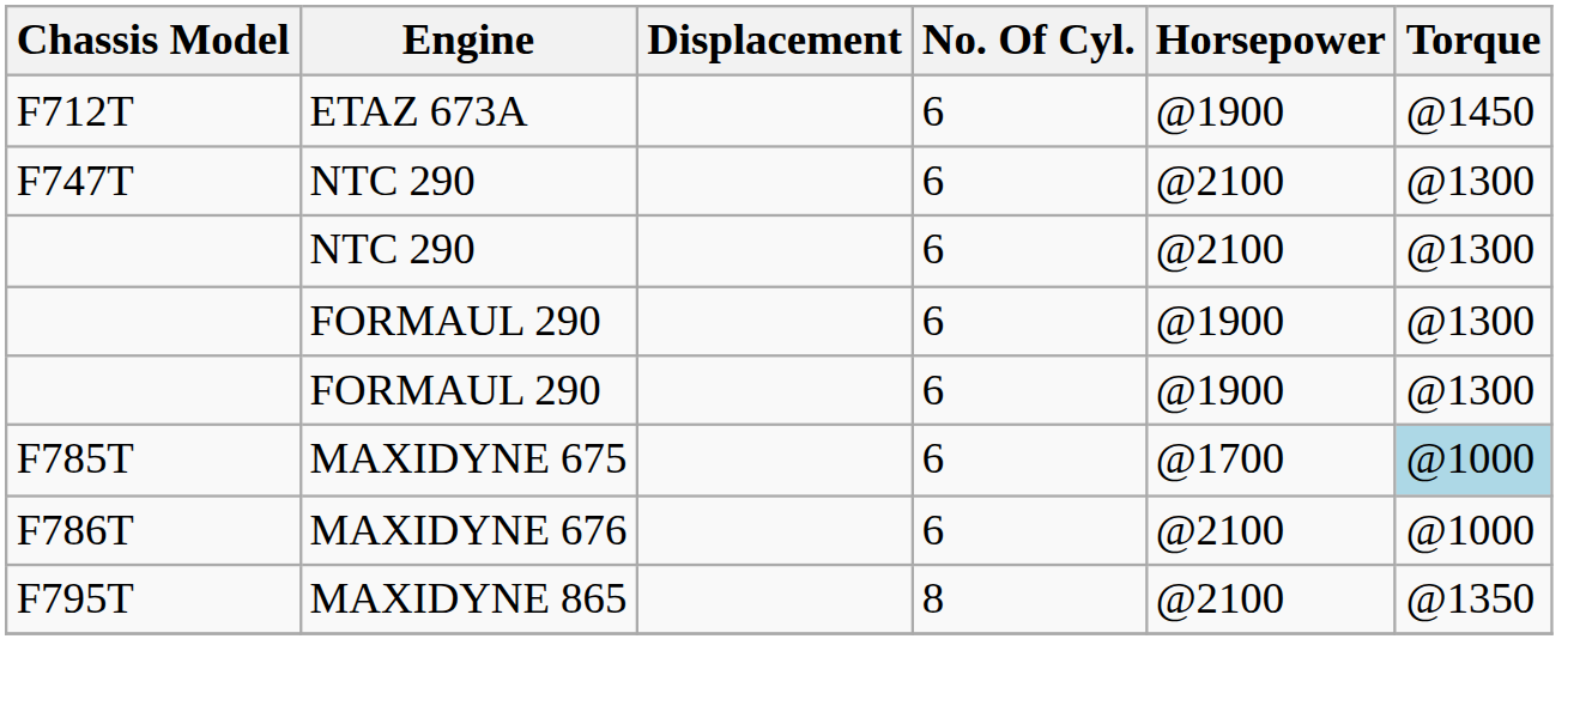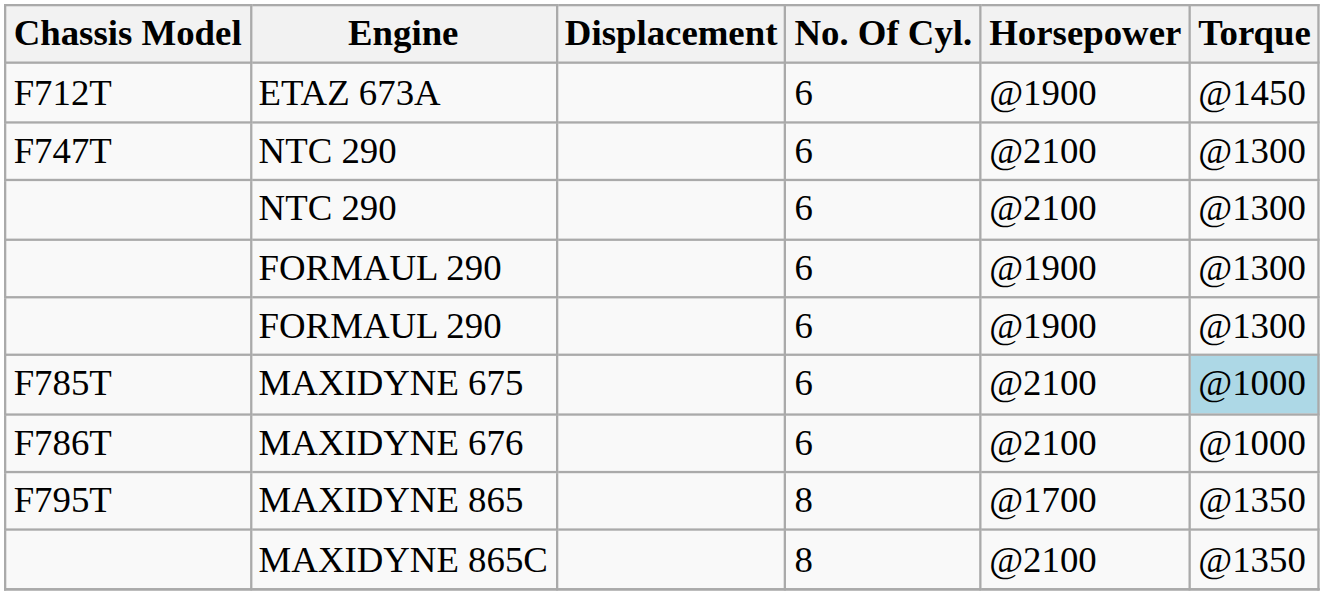MAXIDYNE 675 | Horsepower: @1700 -> @2100
MAXIDYNE 865 | Horsepower: @2100 -> @1700
+ row: MAXIDYNE 865C | 8 | @2100 | @1350
